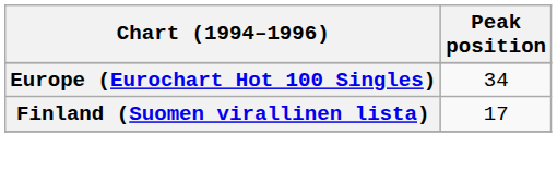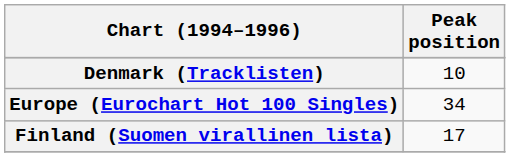+ row: Denmark (Tracklisten) | 10
